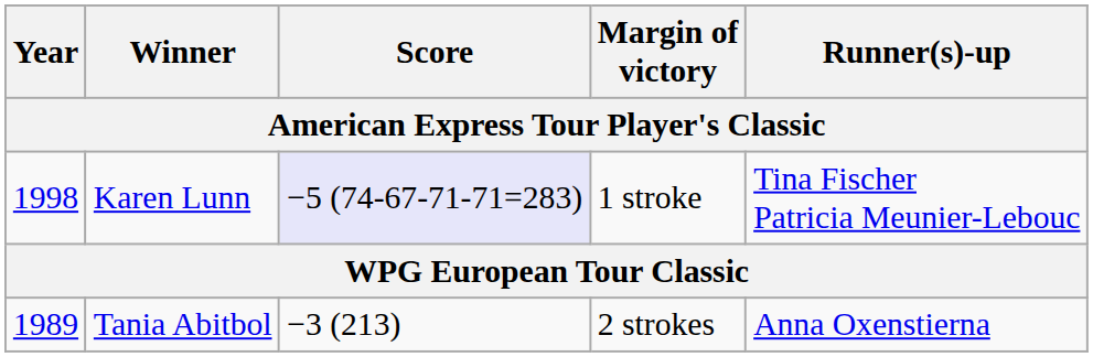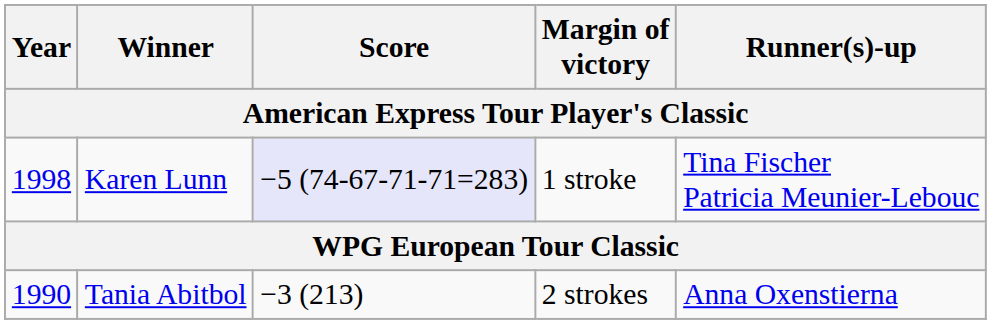Tania Abitbol | Year: 1989 -> 1990
